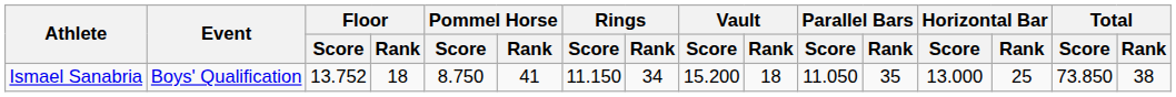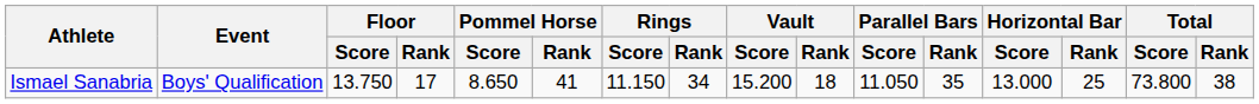Ismael Sanabria | Floor / Score: 13.752 -> 13.750
Ismael Sanabria | Floor / Rank: 18 -> 17
Ismael Sanabria | Pommel Horse / Score: 8.750 -> 8.650
Ismael Sanabria | Total / Score: 73.850 -> 73.800
